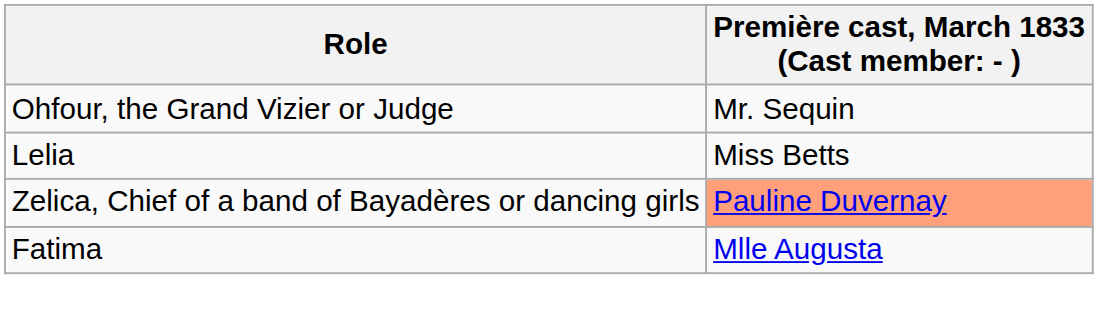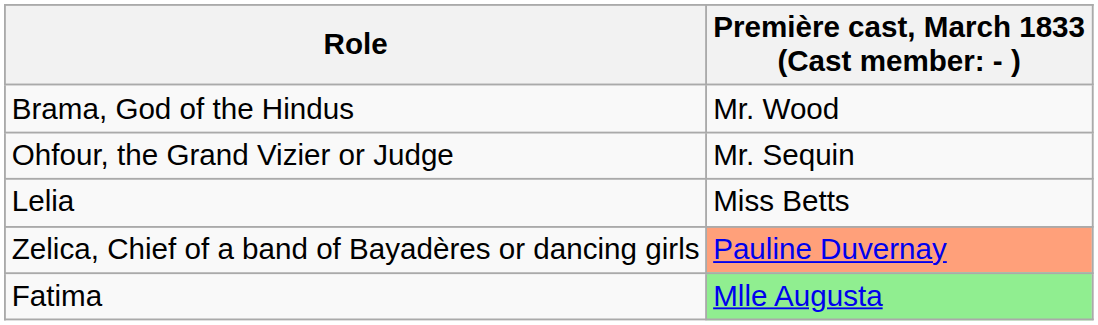+ row: Brama, God of the Hindus | Mr. Wood
Fatima | column 2: no background -> lightgreen background
